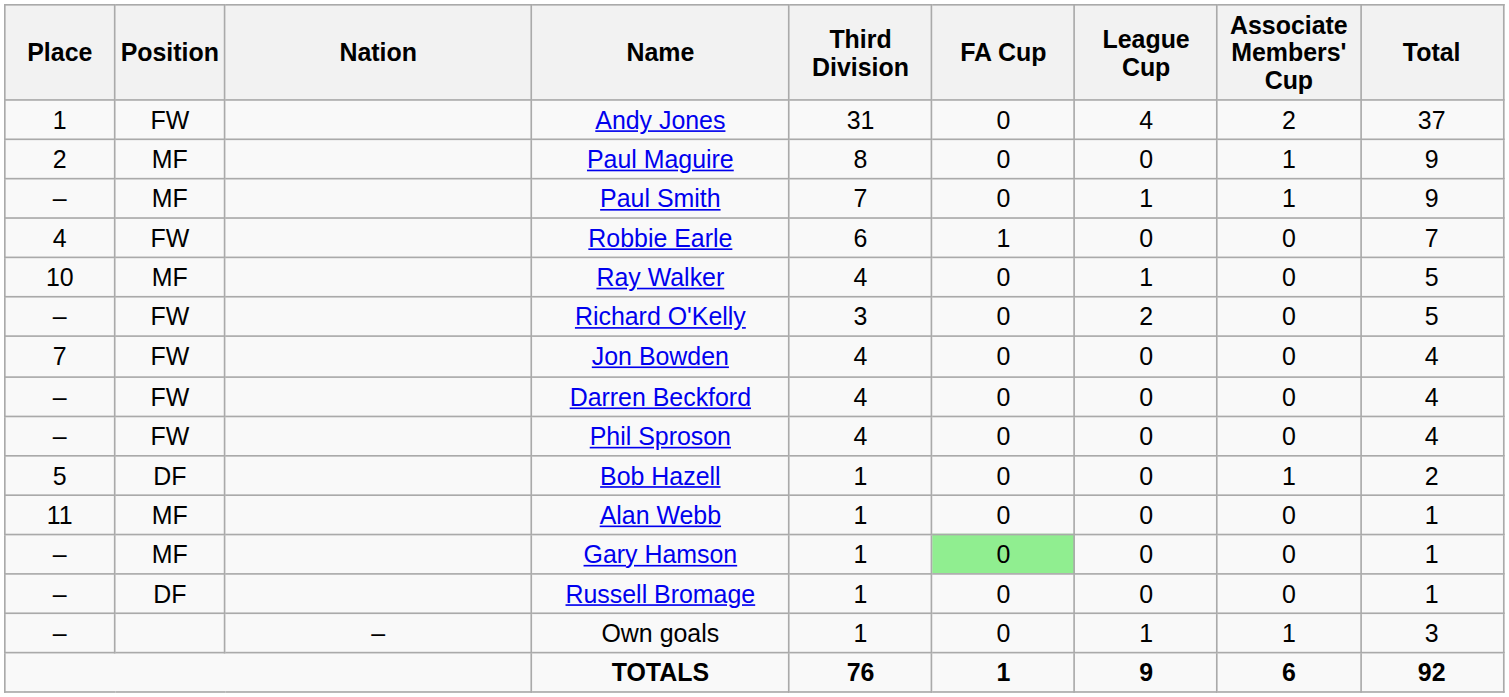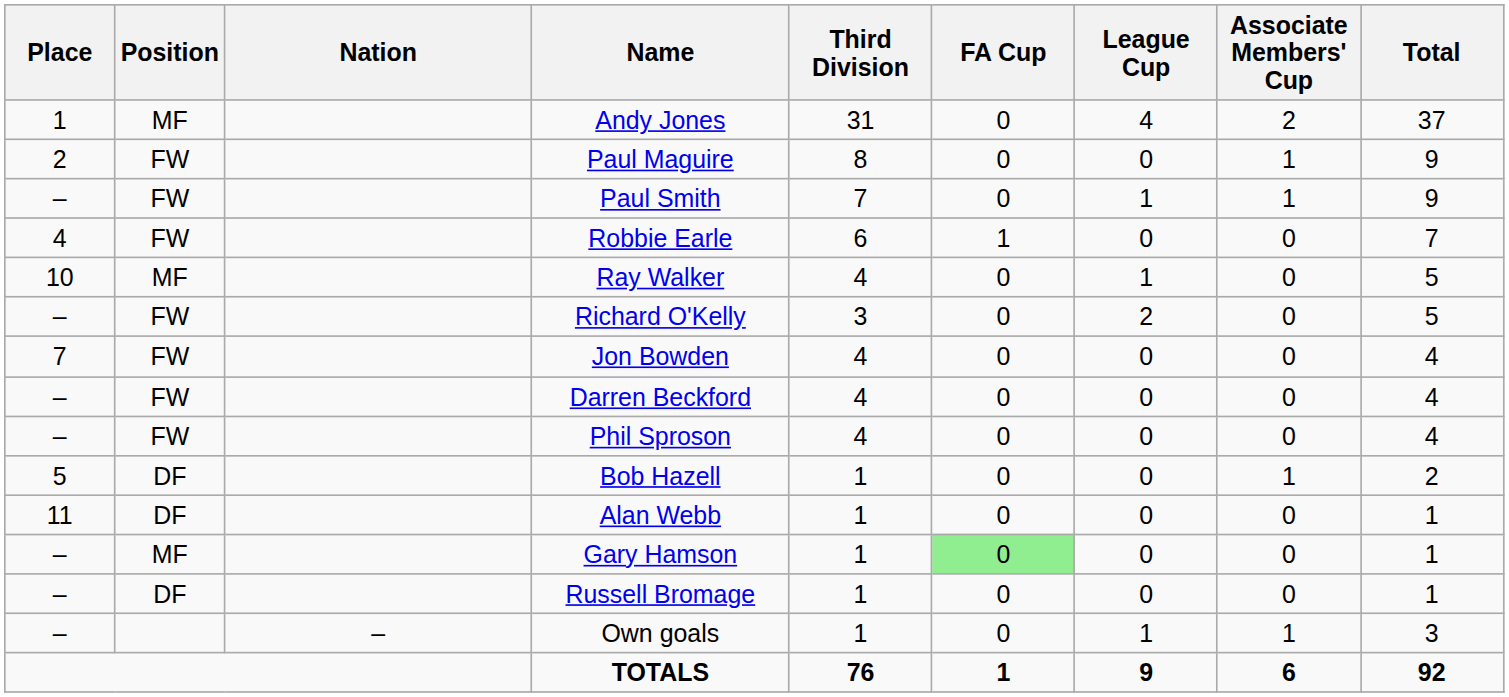Andy Jones | Position: FW -> MF
Paul Maguire | Position: MF -> FW
Paul Smith | Position: MF -> FW
Alan Webb | Position: MF -> DF
